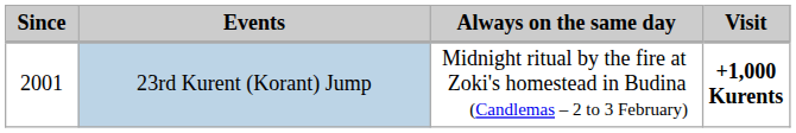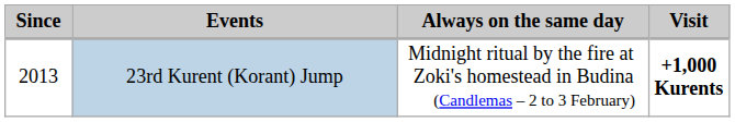23rd Kurent (Korant) Jump | Since: 2001 -> 2013
